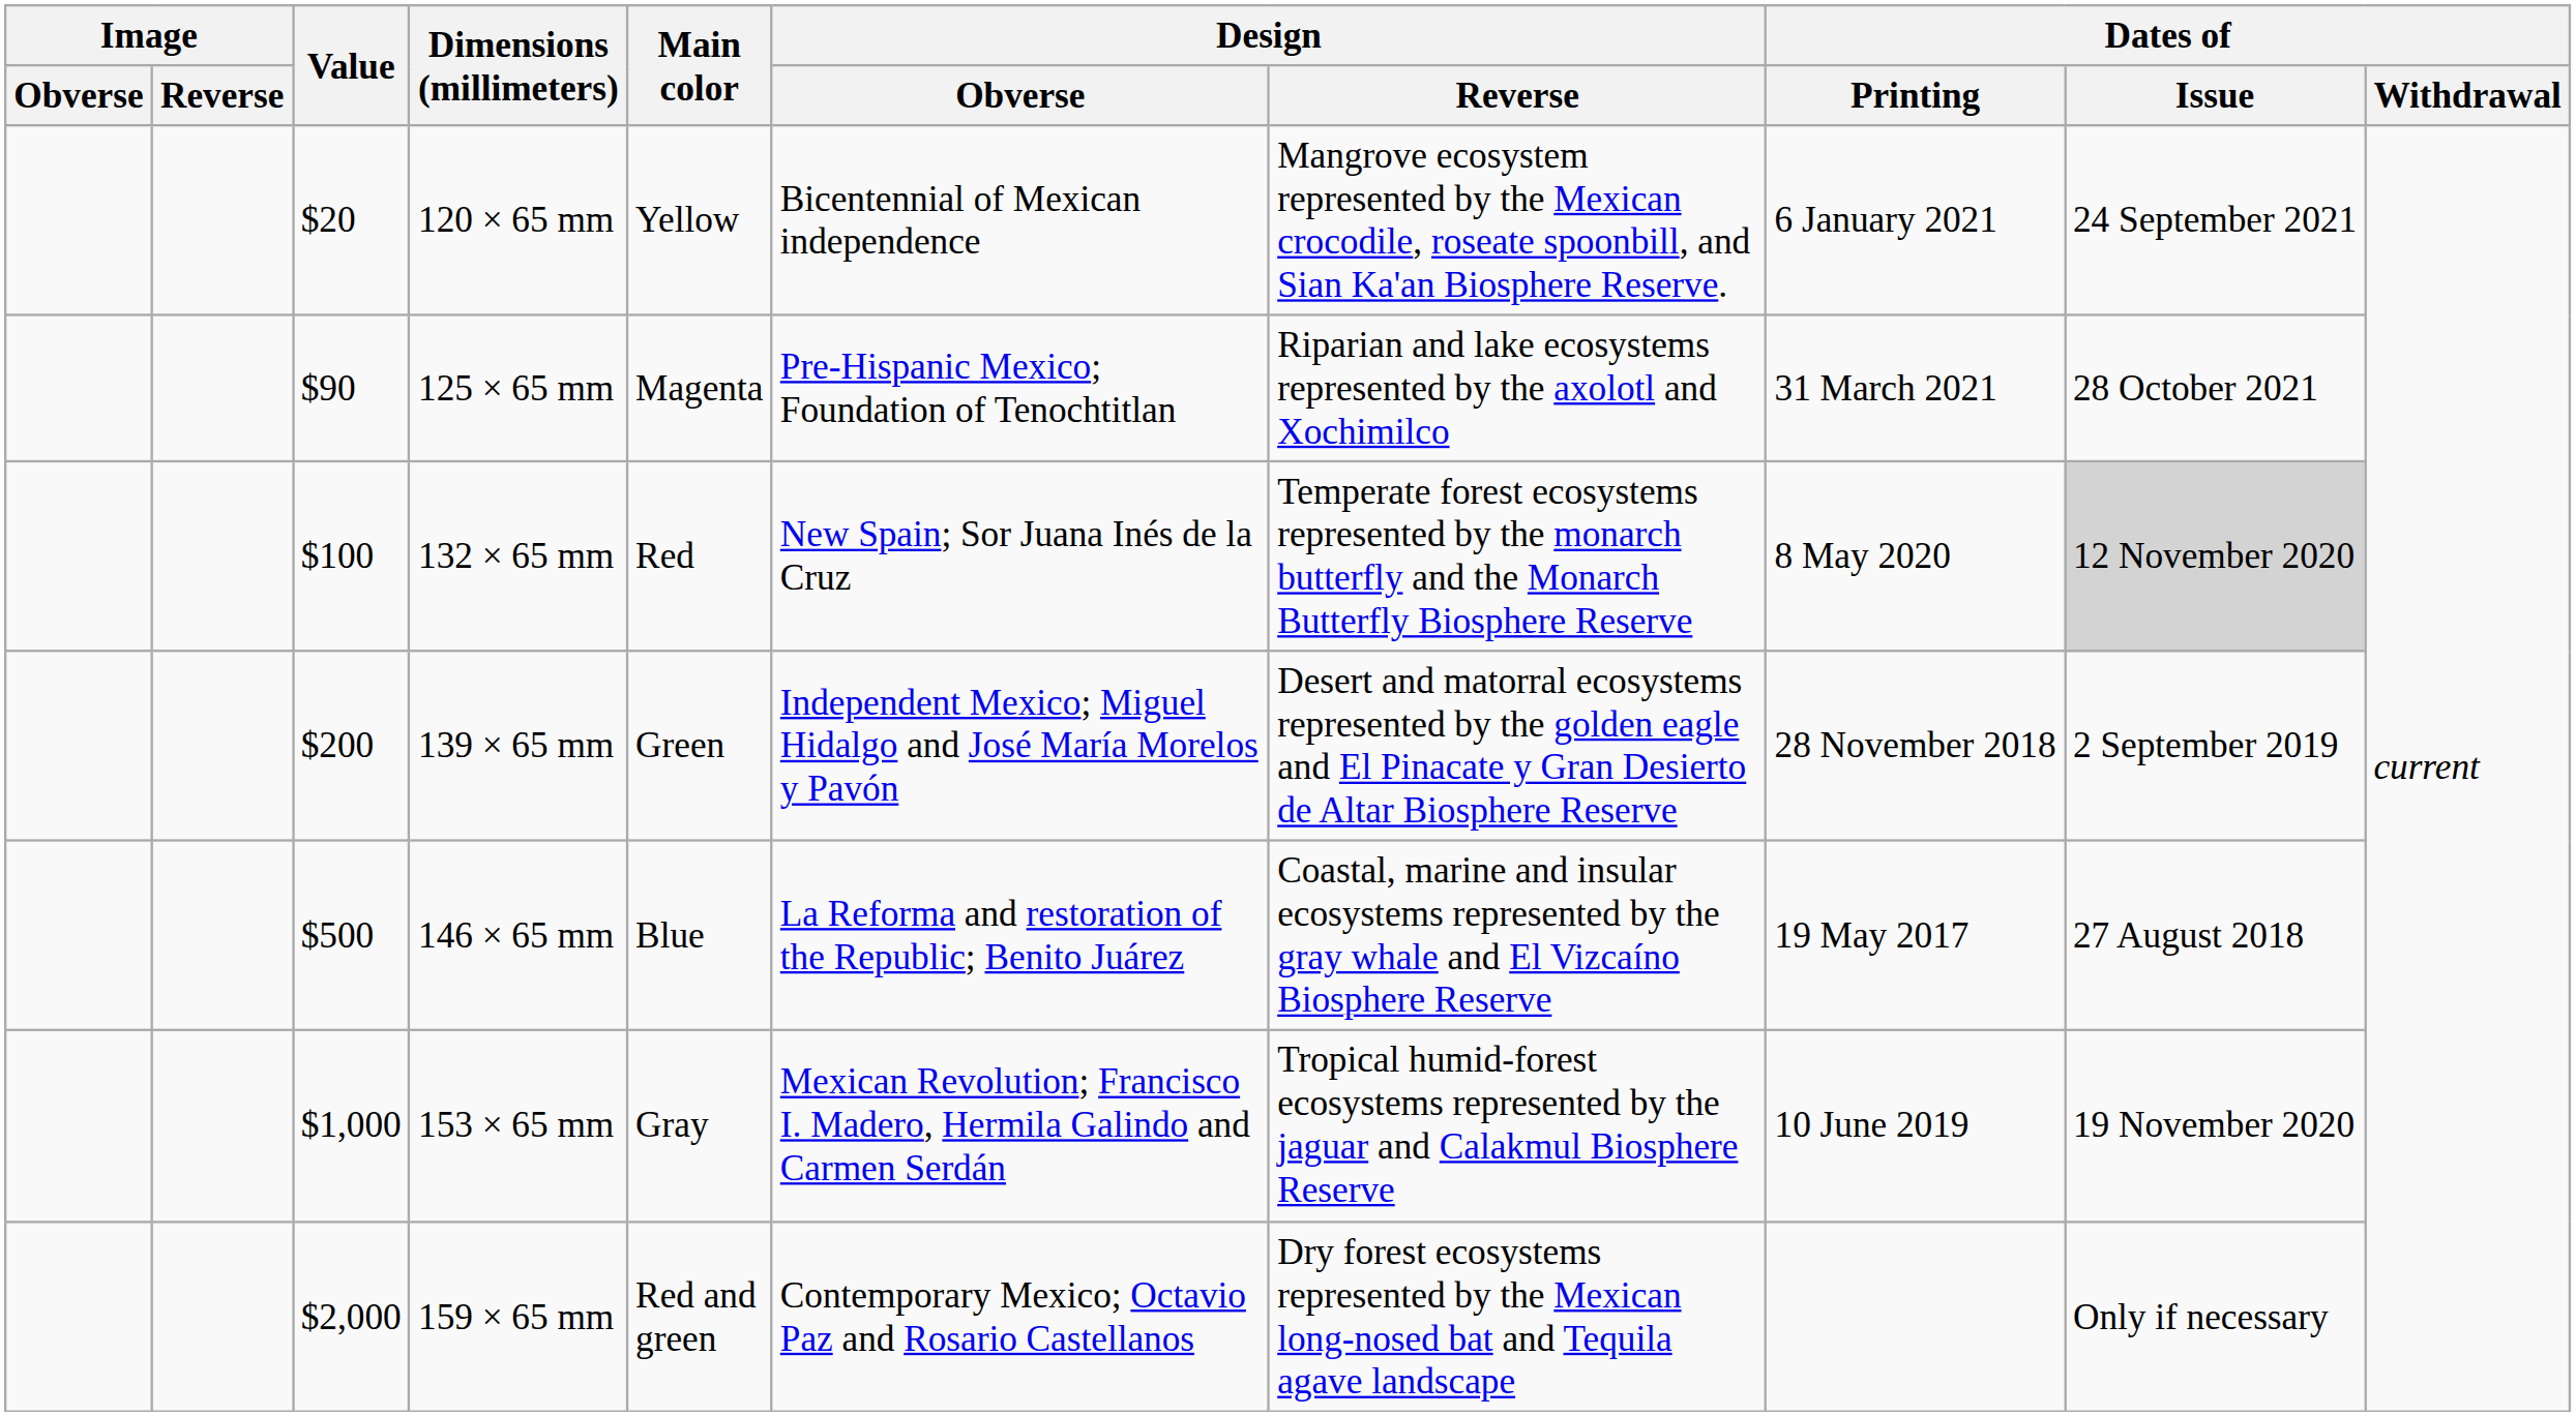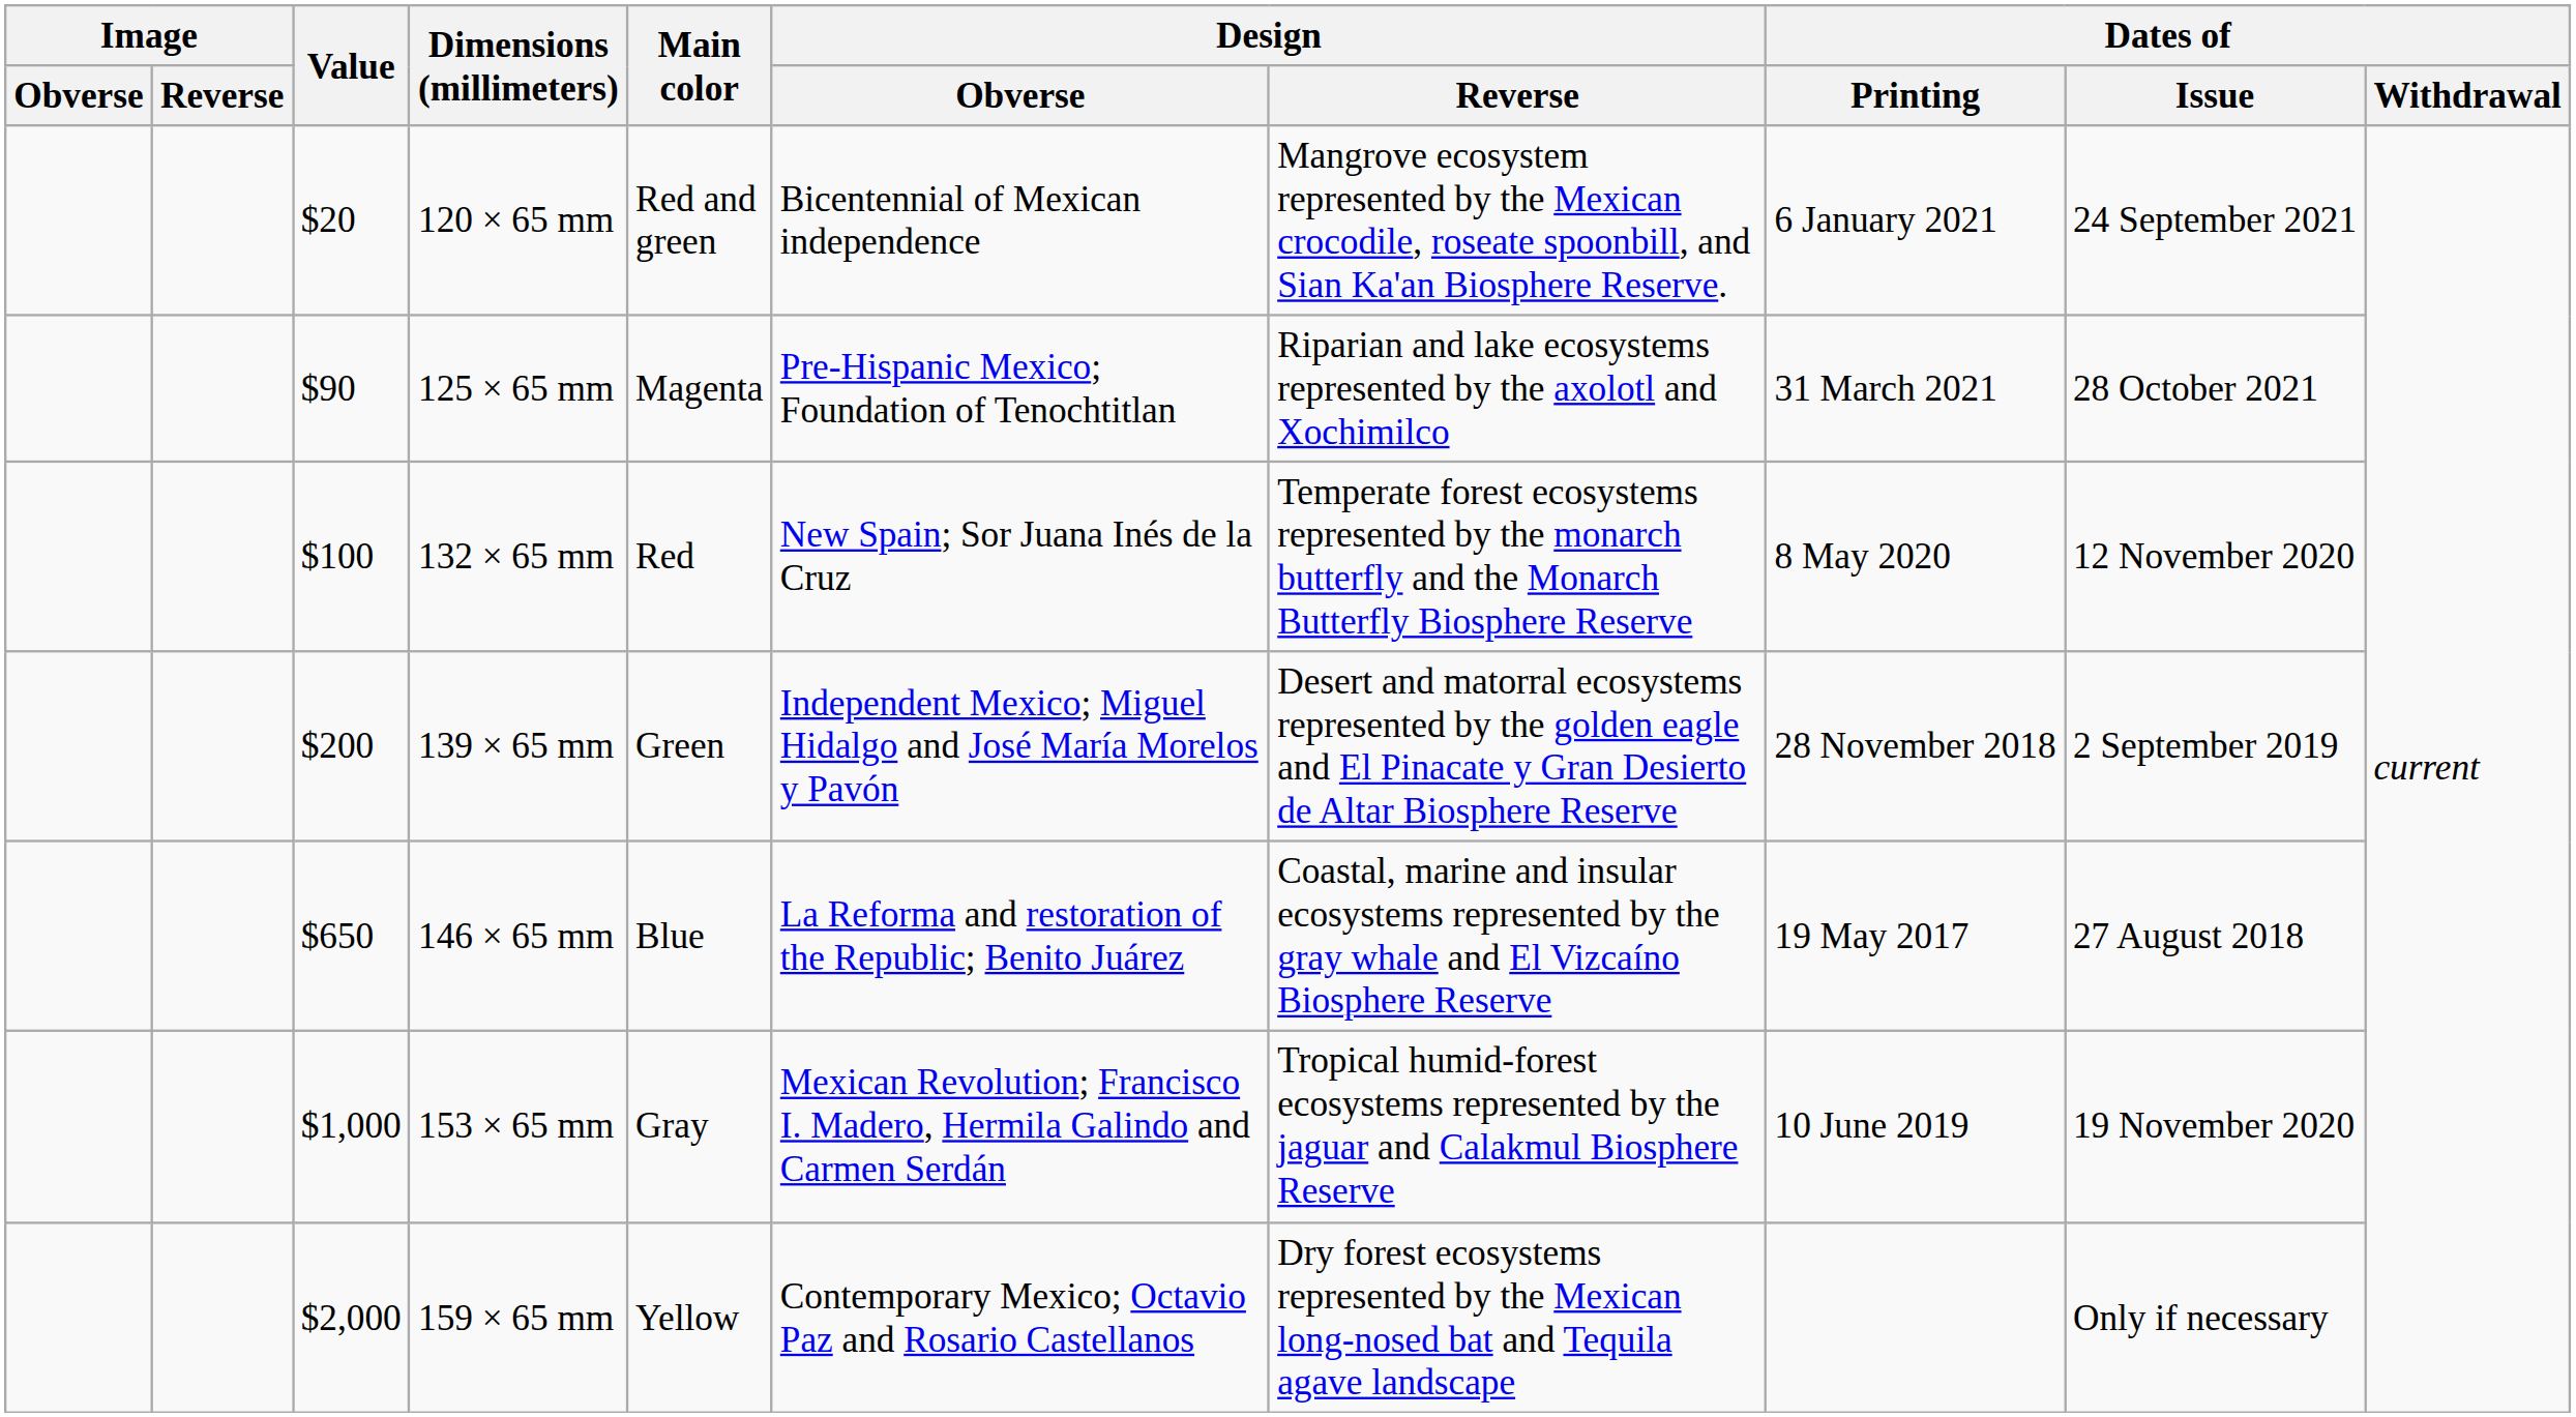120 × 65 mm | Main color: Yellow -> Red and green
132 × 65 mm | Dates of / Issue: lightgrey background -> no background
146 × 65 mm | Value: $500 -> $650
159 × 65 mm | Main color: Red and green -> Yellow
